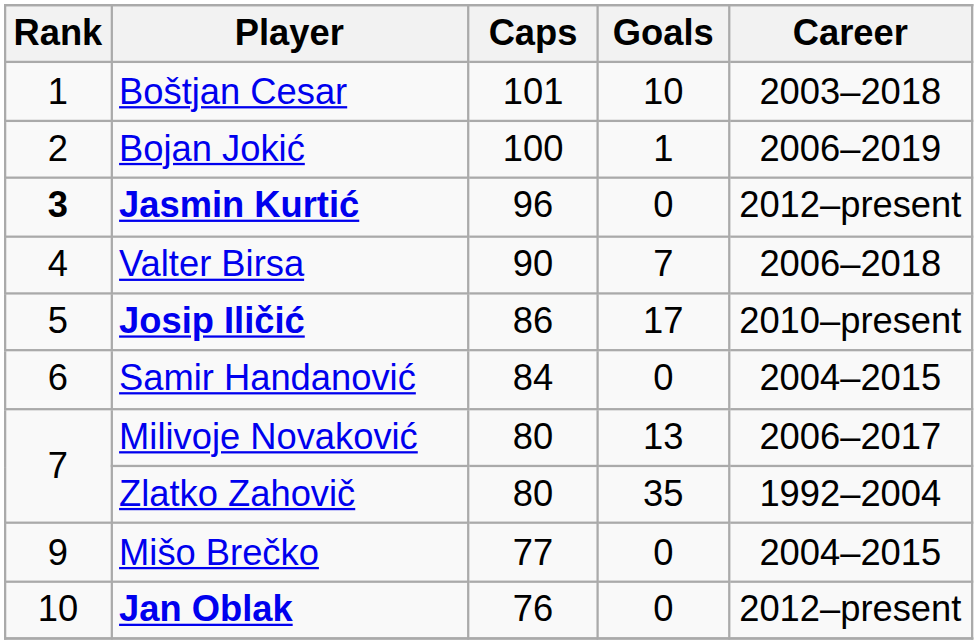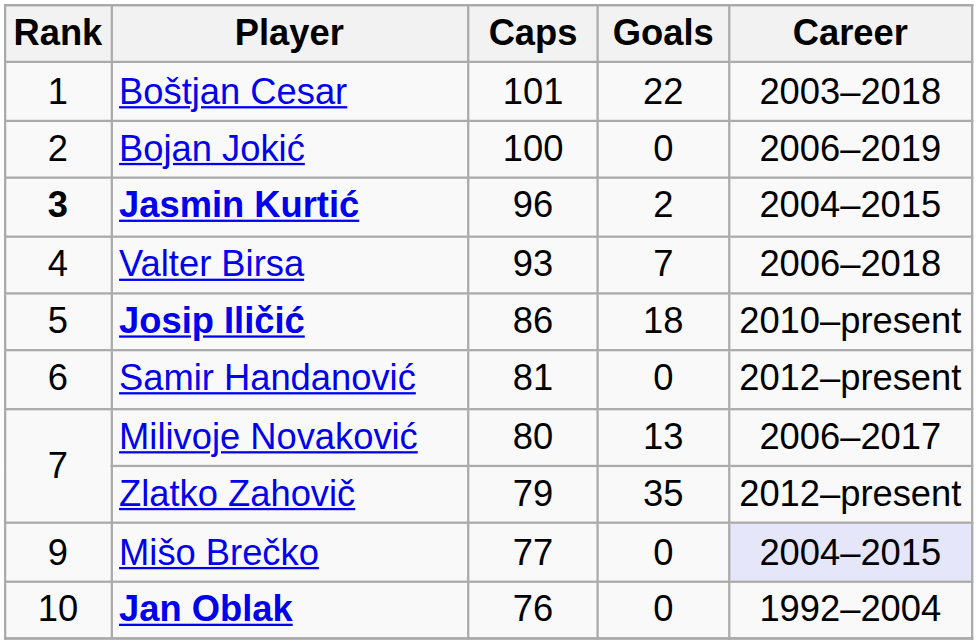Boštjan Cesar | Goals: 10 -> 22
Bojan Jokić | Goals: 1 -> 0
Jasmin Kurtić | Goals: 0 -> 2
Jasmin Kurtić | Career: 2012–present -> 2004–2015
Valter Birsa | Caps: 90 -> 93
Josip Iličić | Goals: 17 -> 18
Samir Handanović | Caps: 84 -> 81
Samir Handanović | Career: 2004–2015 -> 2012–present
Zlatko Zahovič | Caps: 80 -> 79
Zlatko Zahovič | Career: 1992–2004 -> 2012–present
Mišo Brečko | Career: no background -> lavender background
Jan Oblak | Career: 2012–present -> 1992–2004
